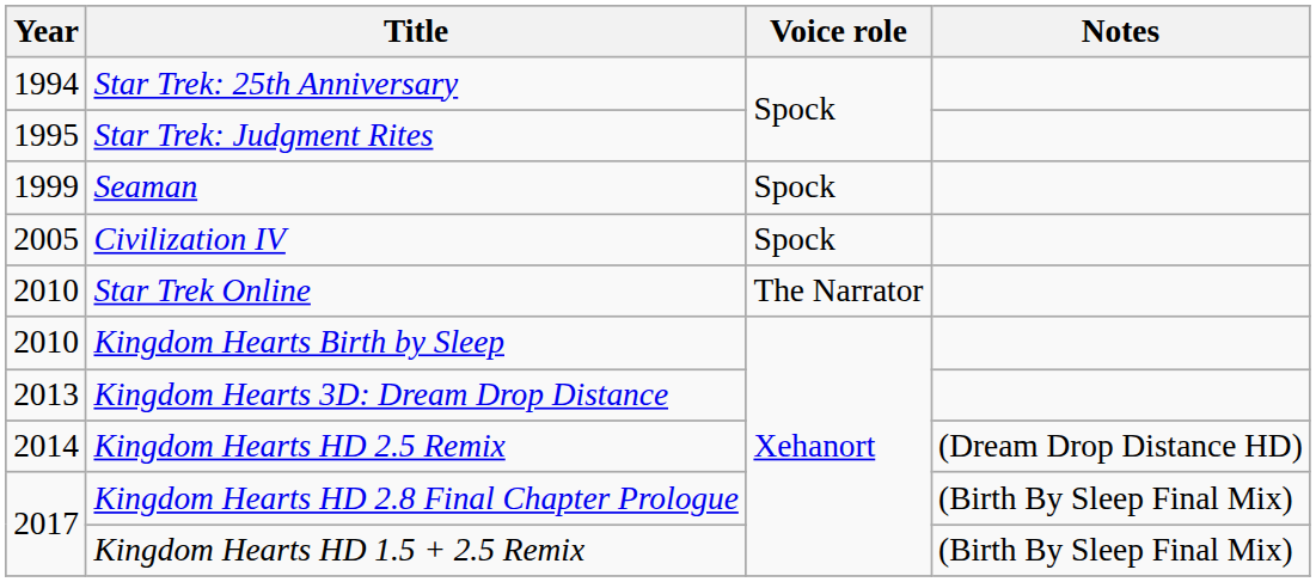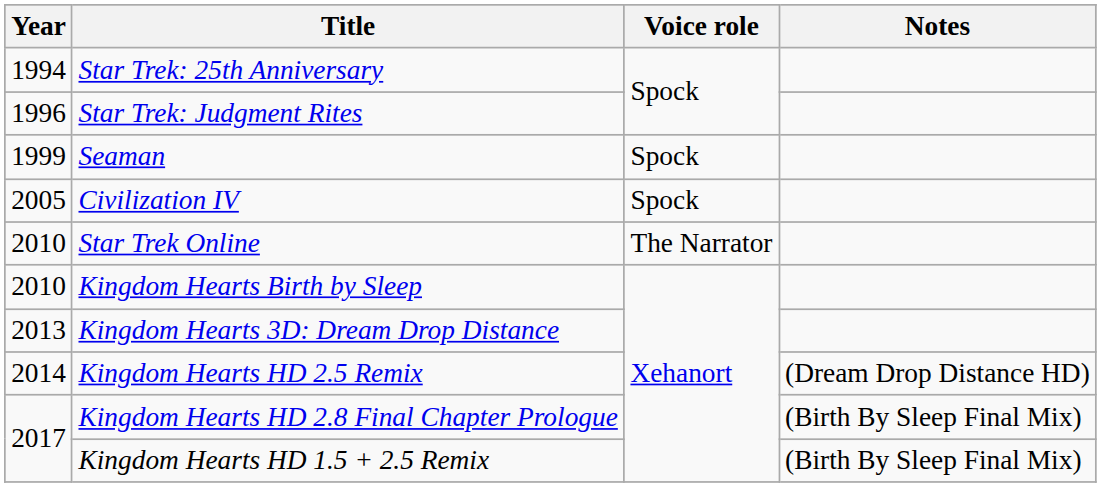Star Trek: Judgment Rites | Year: 1995 -> 1996
